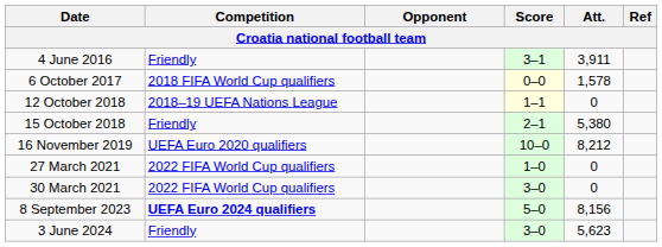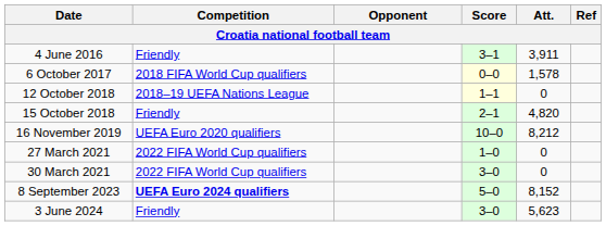15 October 2018 | Att.: 5,380 -> 4,820
8 September 2023 | Att.: 8,156 -> 8,152
